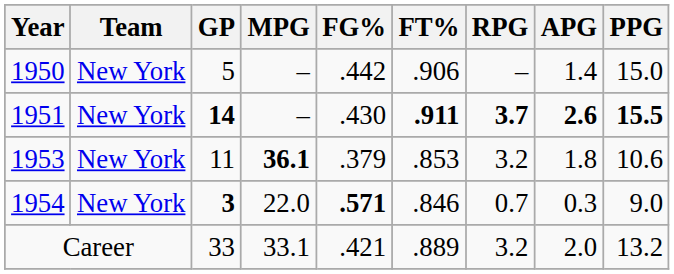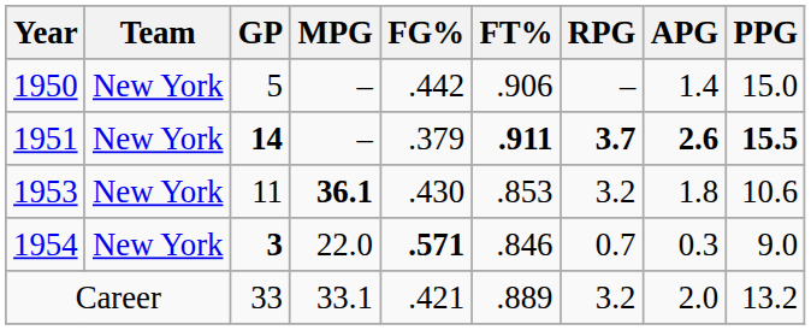1951 | FG%: .430 -> .379
1953 | FG%: .379 -> .430
